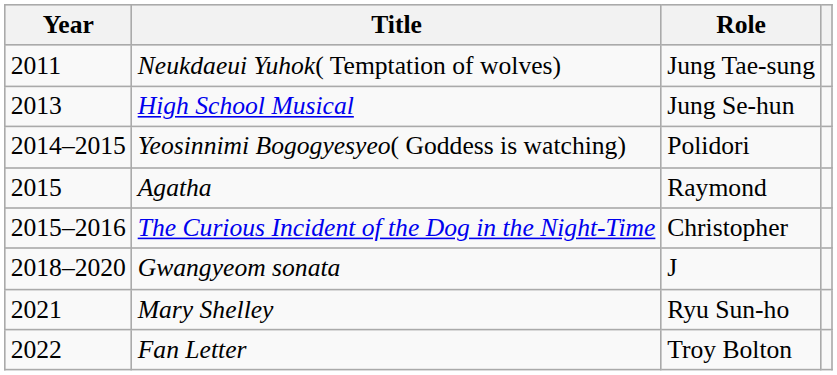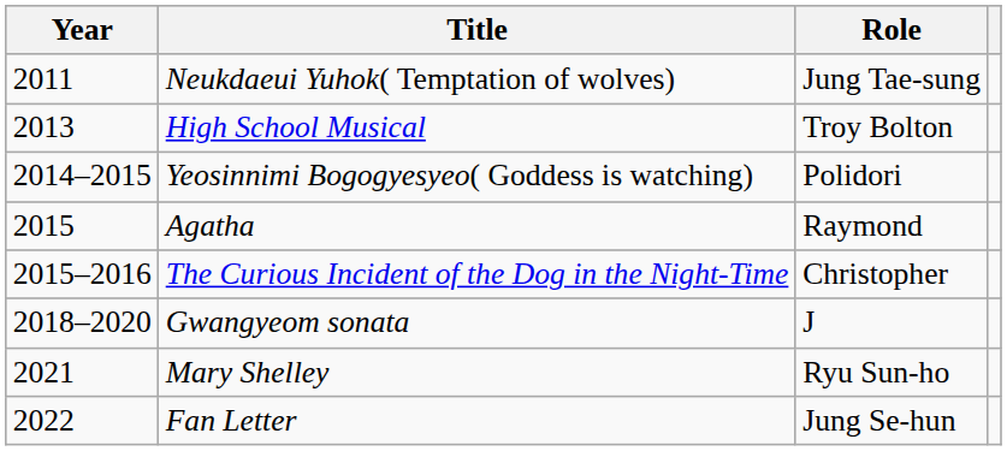High School Musical | Role: Jung Se-hun -> Troy Bolton
Fan Letter | Role: Troy Bolton -> Jung Se-hun
